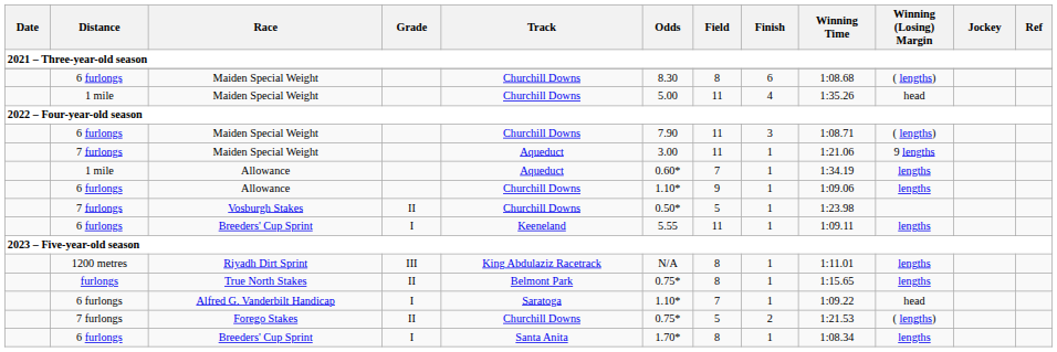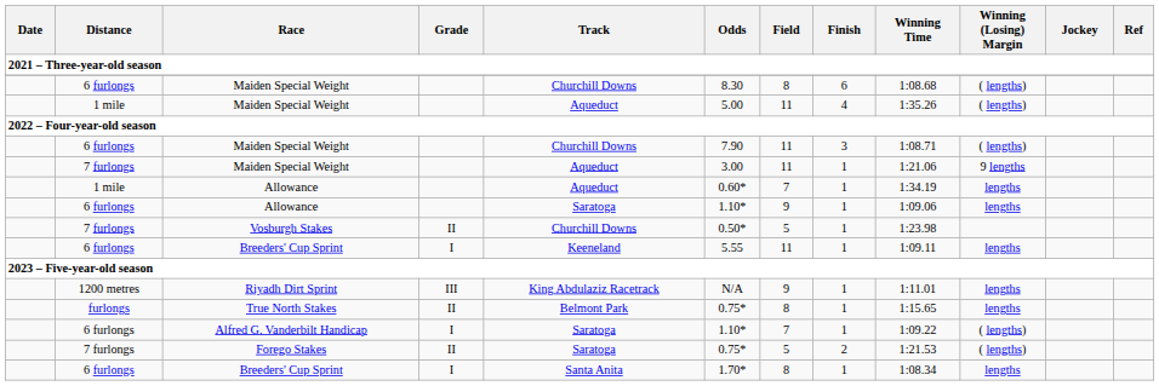1 mile / Maiden Special Weight | Track: Churchill Downs -> Aqueduct
1 mile / Maiden Special Weight | Winning (Losing) Margin: head -> ( lengths)
6 furlongs / Allowance | Track: Churchill Downs -> Saratoga
Riyadh Dirt Sprint | Field: 8 -> 9
Alfred G. Vanderbilt Handicap | Winning (Losing) Margin: head -> ( lengths)
Forego Stakes | Track: Churchill Downs -> Saratoga
